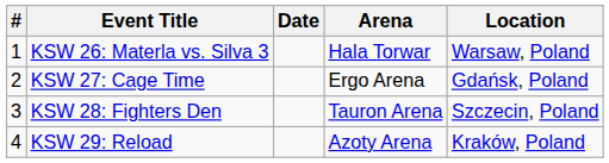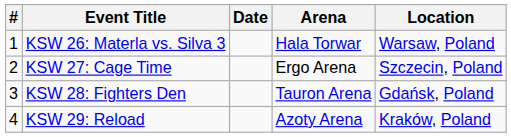KSW 27: Cage Time | Location: Gdańsk, Poland -> Szczecin, Poland
KSW 28: Fighters Den | Location: Szczecin, Poland -> Gdańsk, Poland
